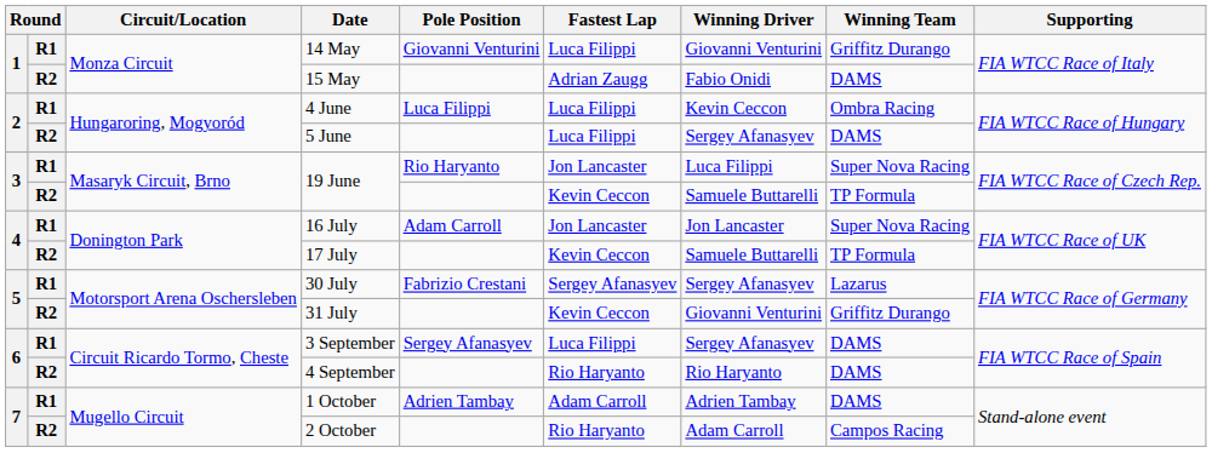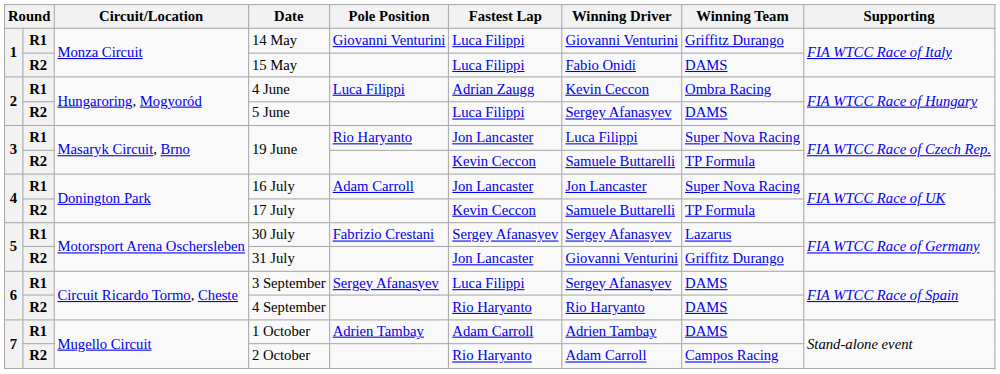15 May | Fastest Lap: Adrian Zaugg -> Luca Filippi
4 June | Fastest Lap: Luca Filippi -> Adrian Zaugg
31 July | Fastest Lap: Kevin Ceccon -> Jon Lancaster
